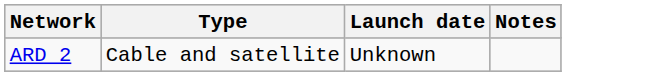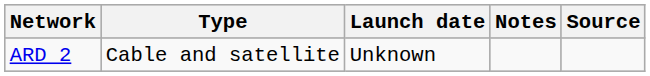+ column: Source
